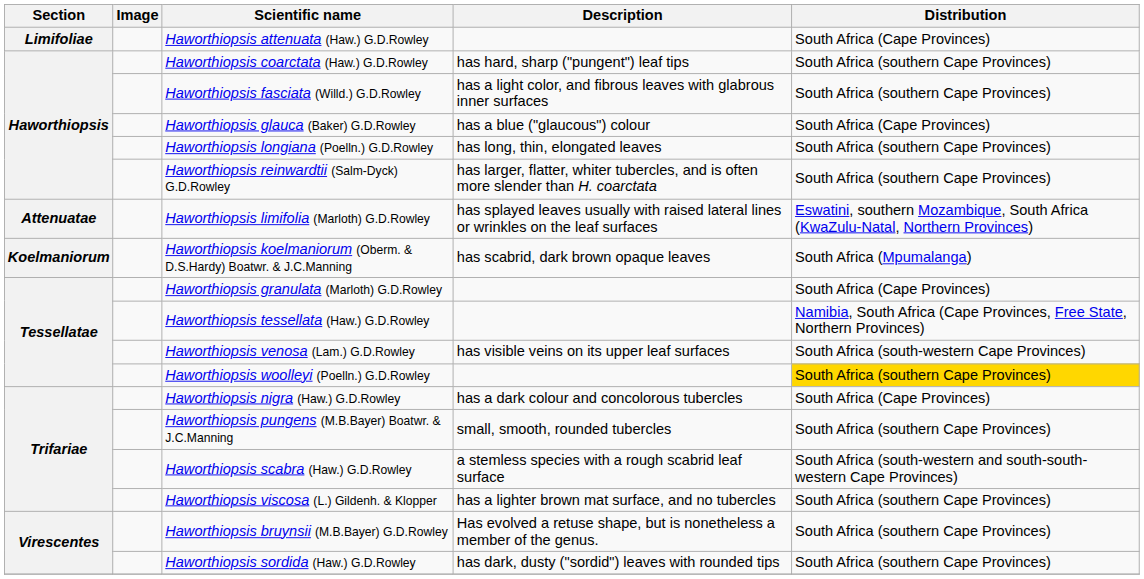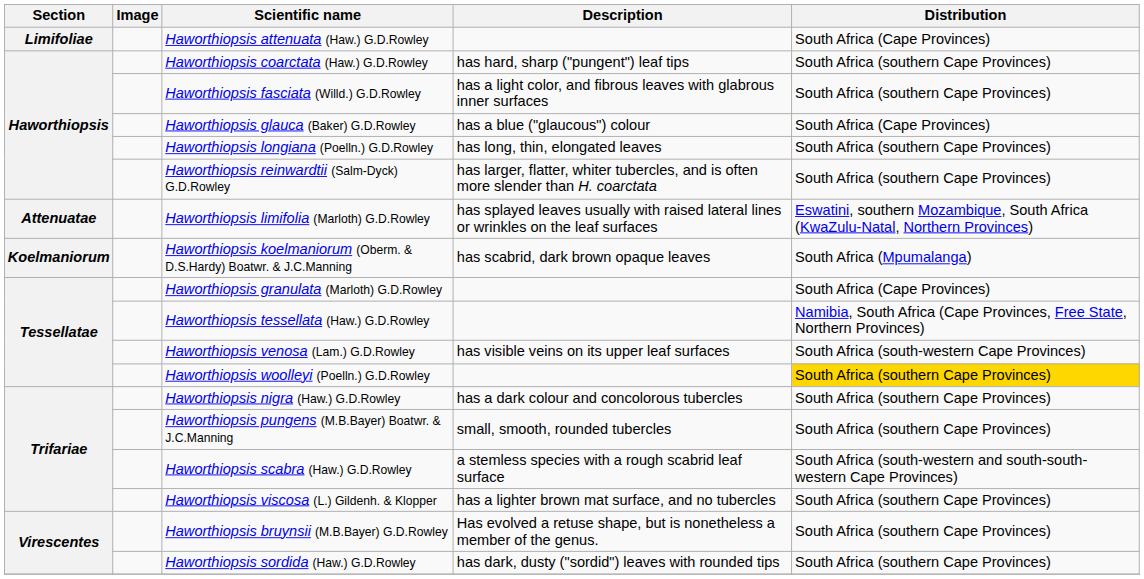Haworthiopsis nigra (Haw.) G.D.Rowley | Distribution: South Africa (Cape Provinces) -> South Africa (southern Cape Provinces)
